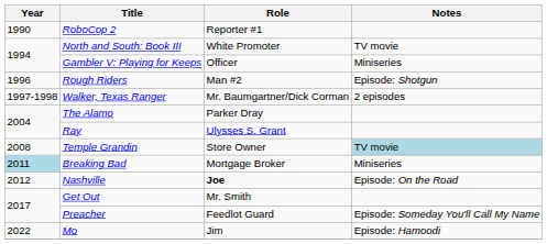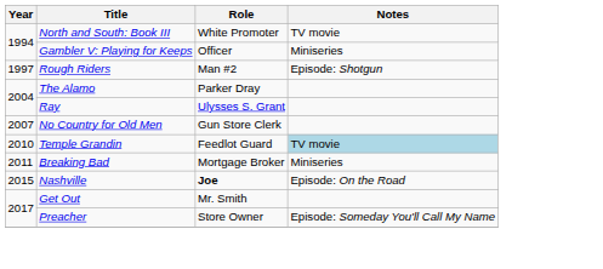- row: 1990 | RoboCop 2 | Reporter #1
Rough Riders | Year: 1996 -> 1997
- row: 1997-1998 | Walker, Texas Ranger | Mr. Baumgartner/Dick Corman | 2 episodes
+ row: 2007 | No Country for Old Men | Gun Store Clerk
Temple Grandin | Year: 2008 -> 2010
Temple Grandin | Role: Store Owner -> Feedlot Guard
Breaking Bad | Year: lightblue background -> no background
Nashville | Year: 2012 -> 2015
Preacher | Role: Feedlot Guard -> Store Owner
- row: 2022 | Mo | Jim | Episode: Hamoodi
